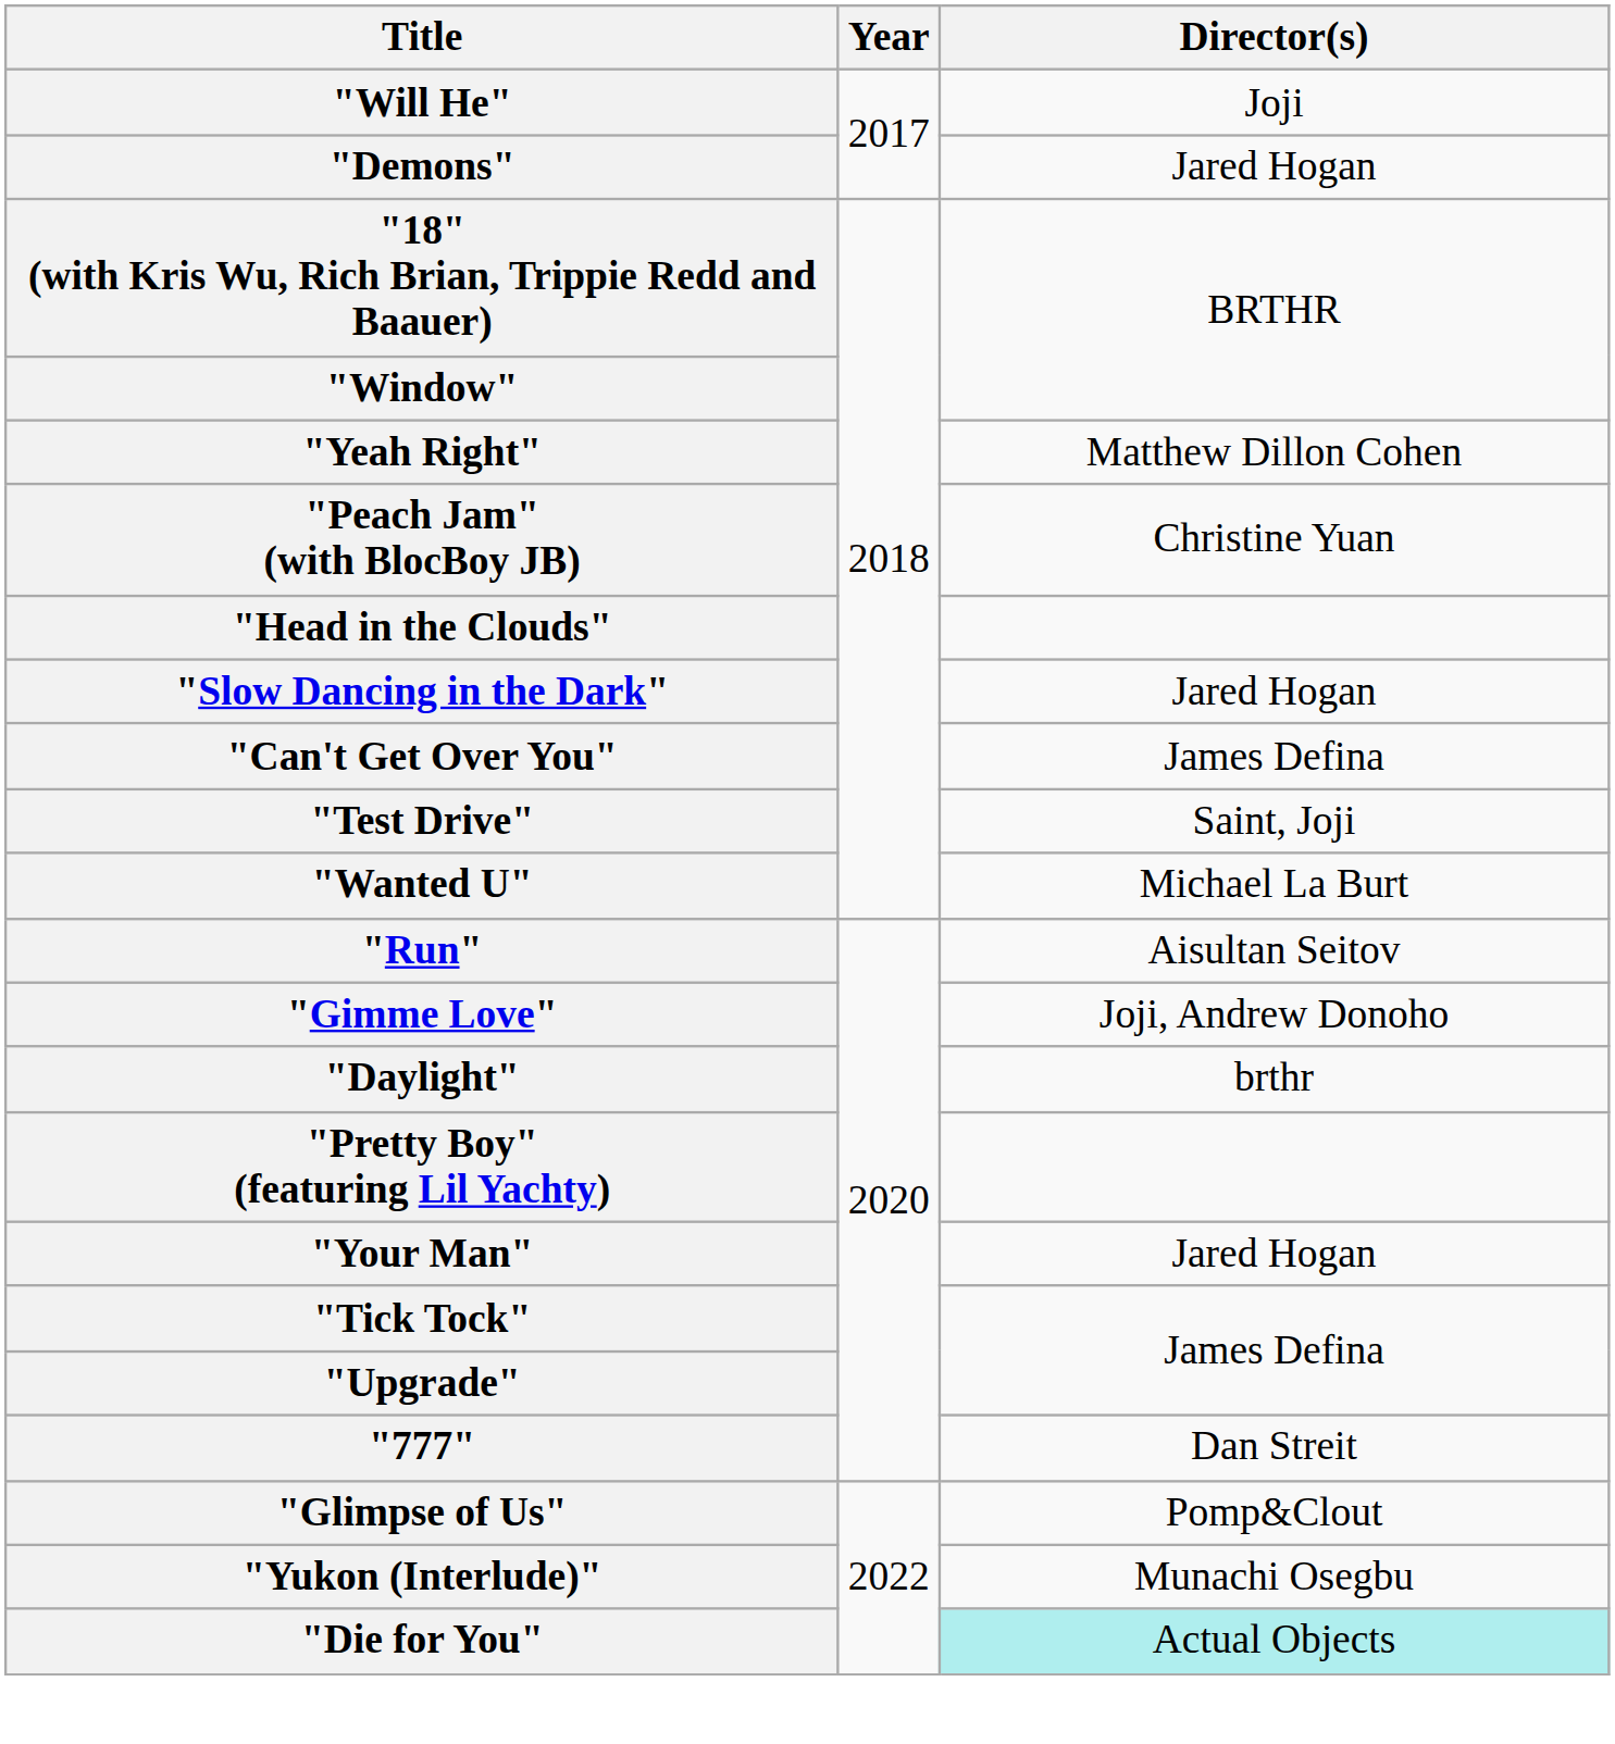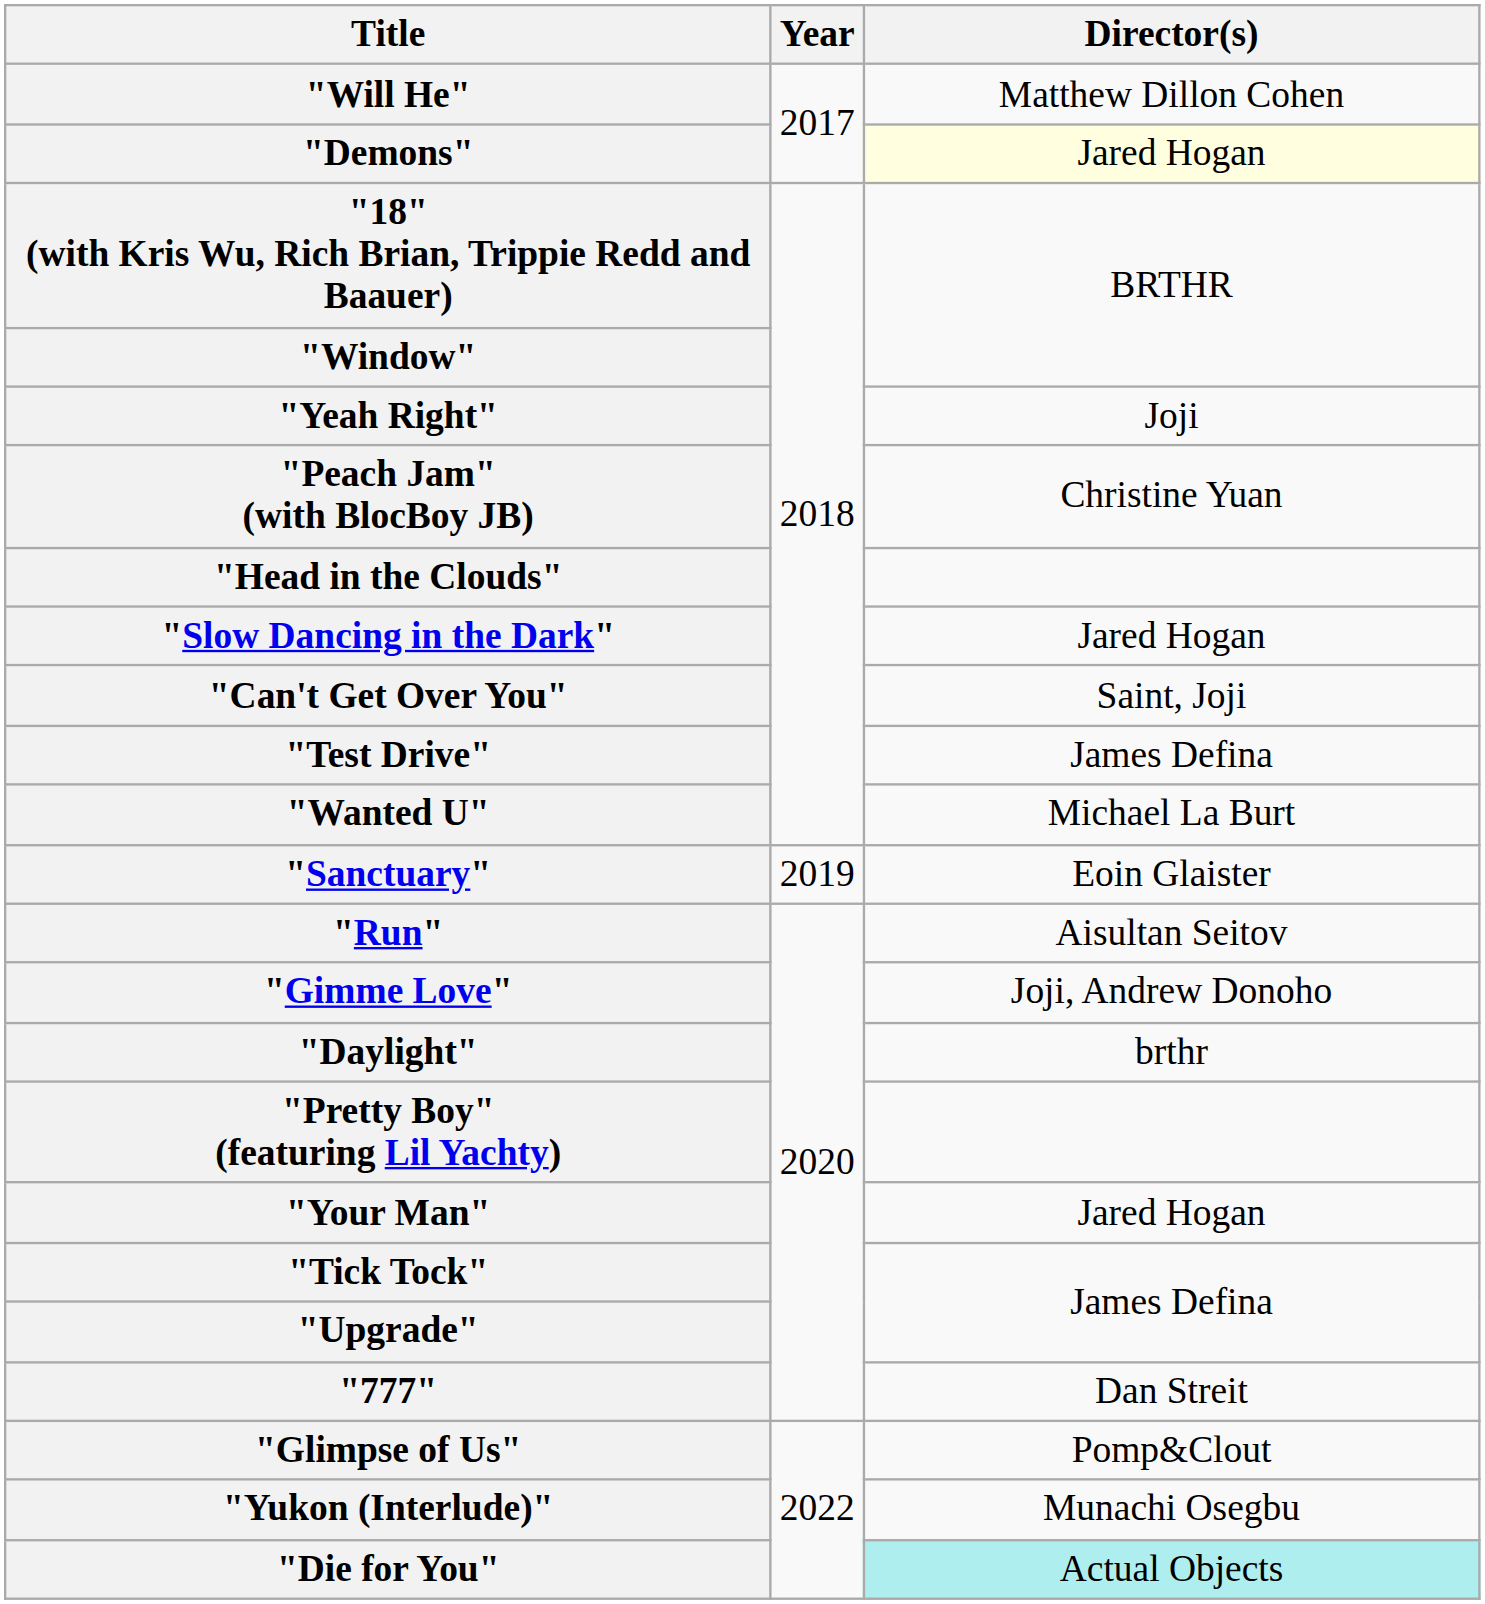"Will He" | Director(s): Joji -> Matthew Dillon Cohen
"Demons" | Director(s): no background -> lightyellow background
"Yeah Right" | Director(s): Matthew Dillon Cohen -> Joji
"Can't Get Over You" | Director(s): James Defina -> Saint, Joji
"Test Drive" | Director(s): Saint, Joji -> James Defina
+ row: "Sanctuary" | 2019 | Eoin Glaister
